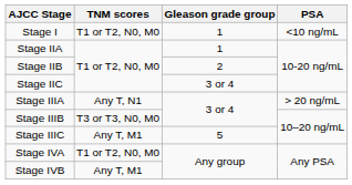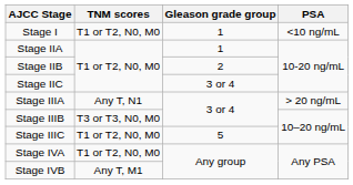Stage IIIC | TNM scores: Any T, M1 -> T1 or T2, N0, M0
